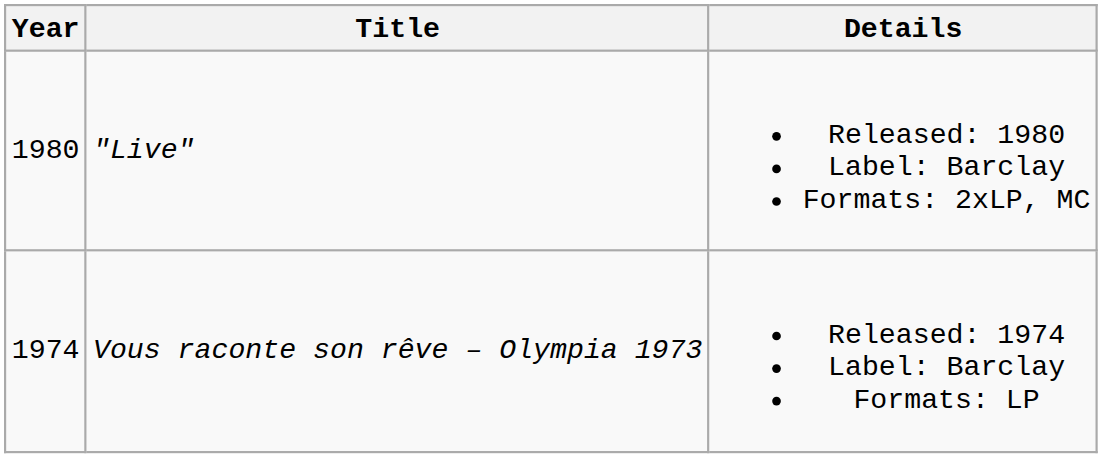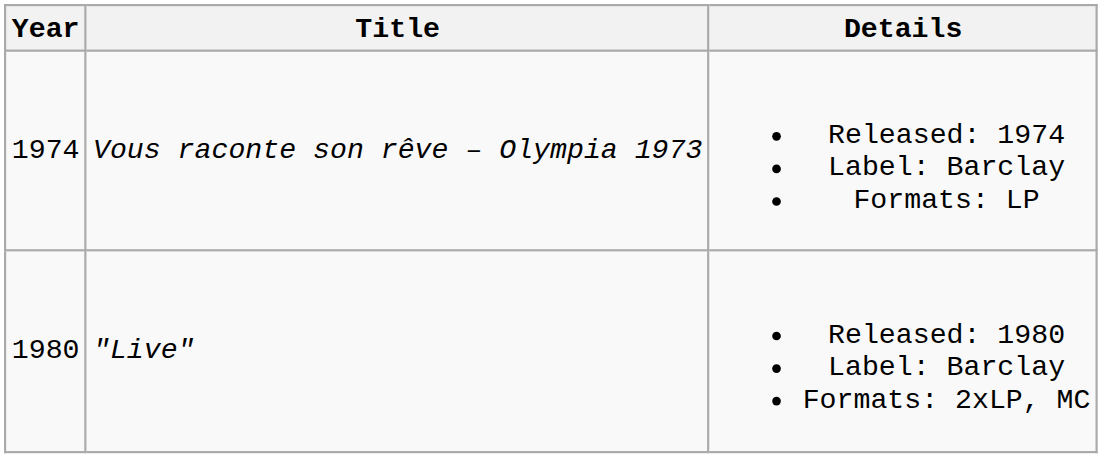rows swapped: Vous raconte son rêve – Olympia 1973 <-> "Live"
